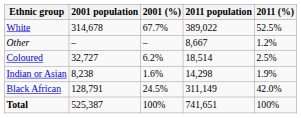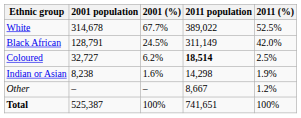rows swapped: Black African <-> Other
Coloured | 2011 population: normal -> bold
